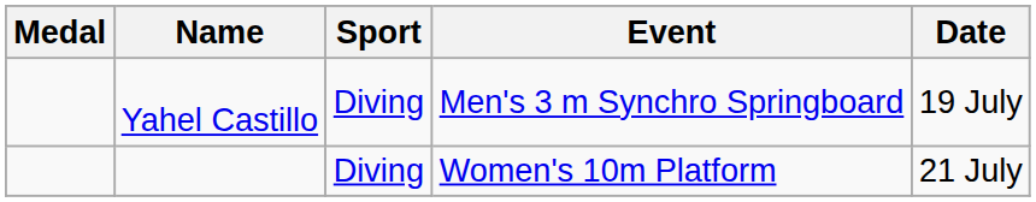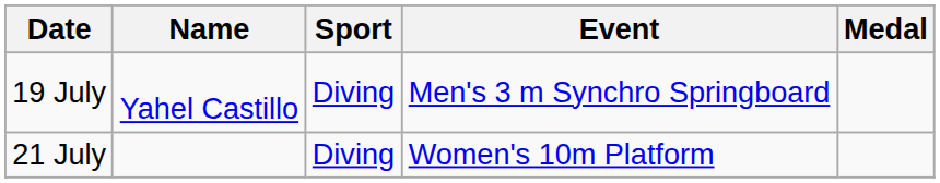columns swapped: Medal <-> Date
